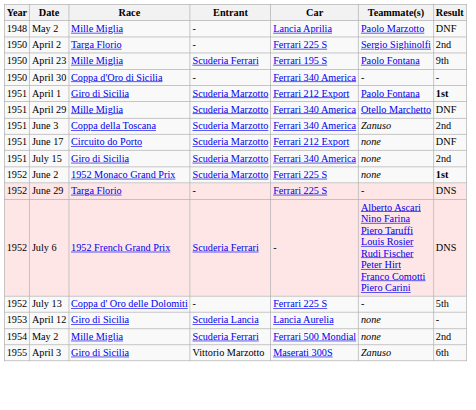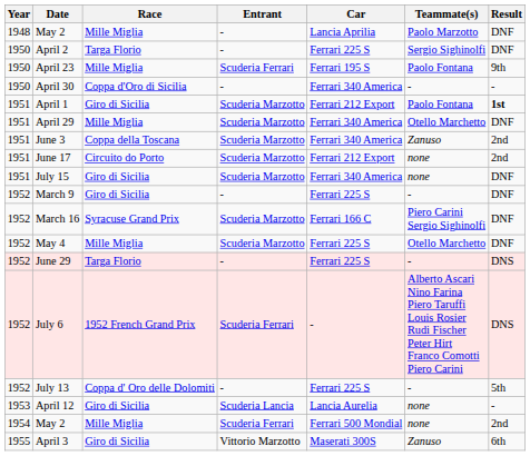April 2 | Result: 2nd -> DNF
June 17 | Result: DNF -> 2nd
July 15 | Result: 2nd -> DNF
+ row: 1952 | March 9 | Giro di Sicilia | - | Ferrari 225 S | - | DNF
+ row: 1952 | March 16 | Syracuse Grand Prix | Scuderia Marzotto | Ferrari 166 C | Piero Carini Sergio Sighinolfi | DNF
+ row: 1952 | May 4 | Mille Miglia | Scuderia Marzotto | Ferrari 225 S | Otello Marchetto | DNF
- row: 1952 | June 2 | 1952 Monaco Grand Prix | Scuderia Marzotto | Ferrari 225 S | none | 1st
